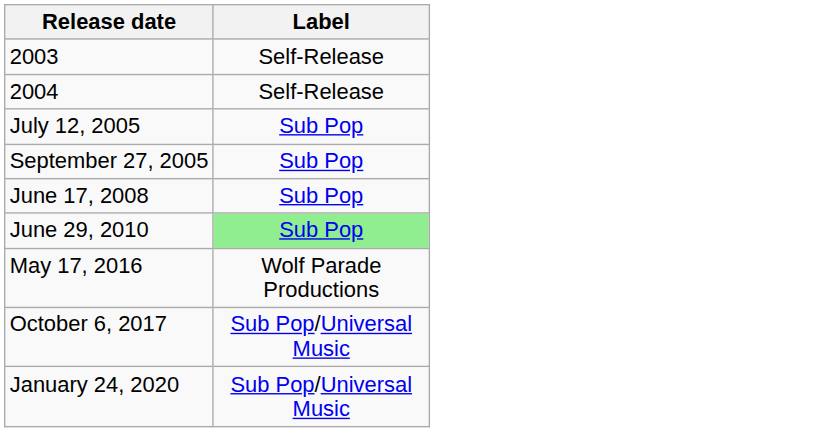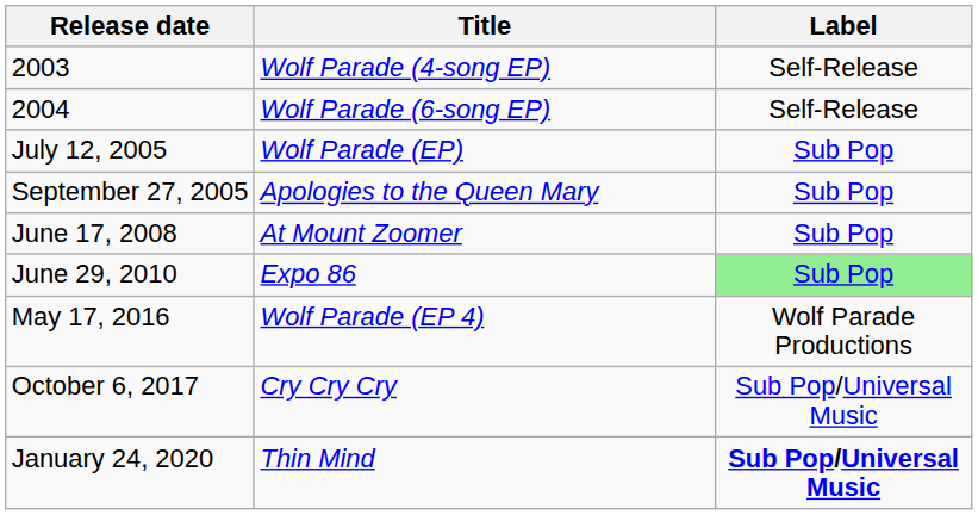+ column: Title | Wolf Parade (4-song EP) | Wolf Parade (6-song EP) | Wolf Parade (EP) | Apologies to the Queen Mary | At Mount Zoomer | Expo 86 | Wolf Parade (EP 4) | Cry Cry Cry | Thin Mind
January 24, 2020 | Label: normal -> bold
